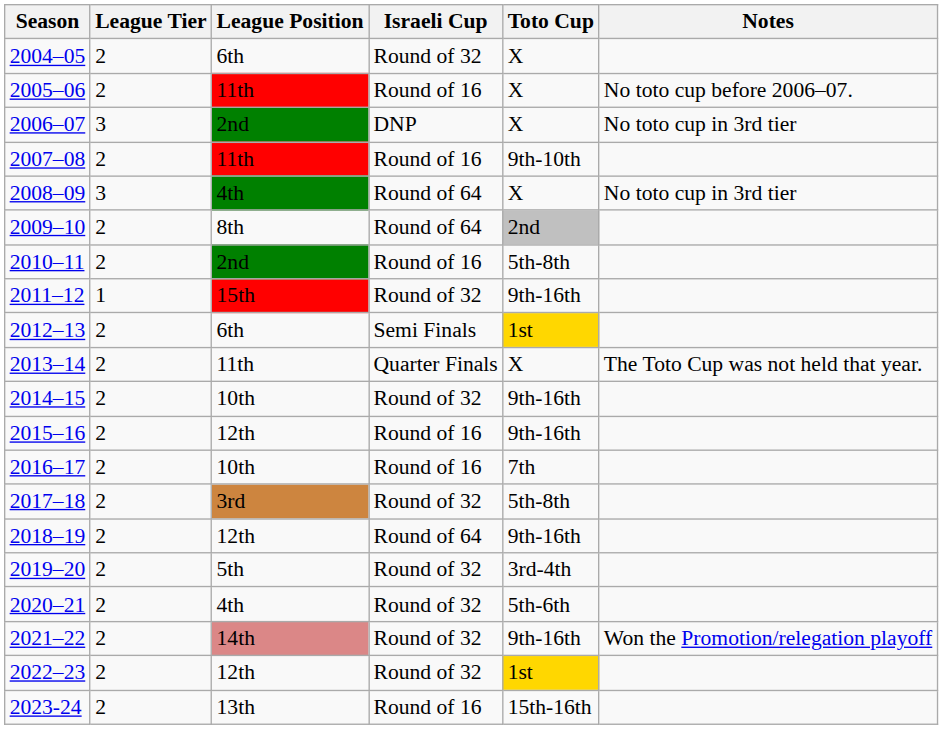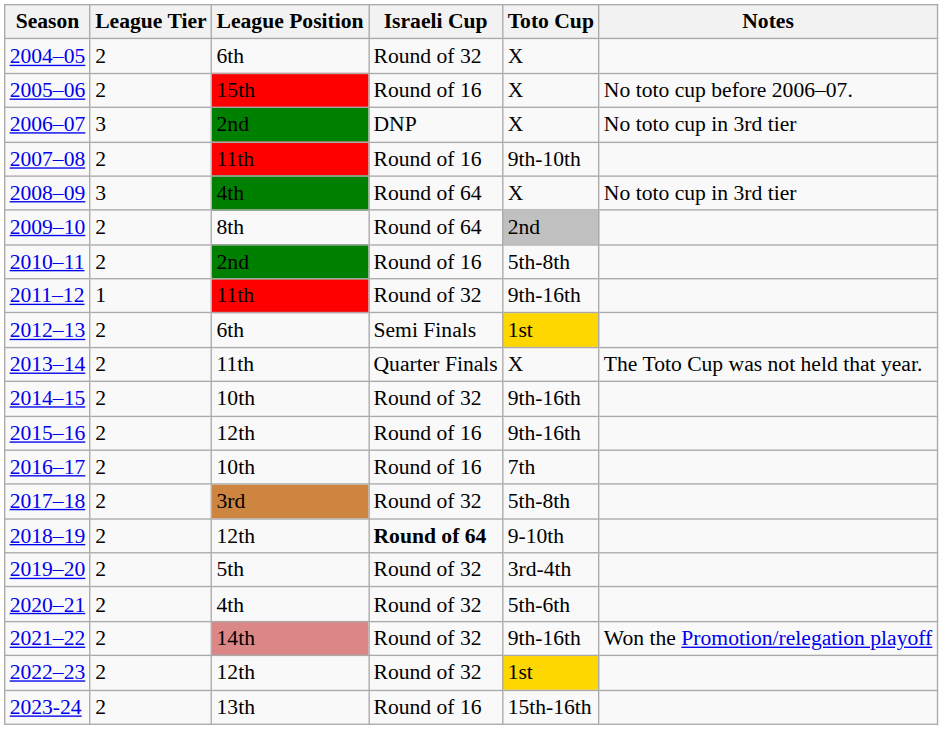2005–06 | League Position: 11th -> 15th
2011–12 | League Position: 15th -> 11th
2018–19 | Israeli Cup: normal -> bold
2018–19 | Toto Cup: 9th-16th -> 9-10th
